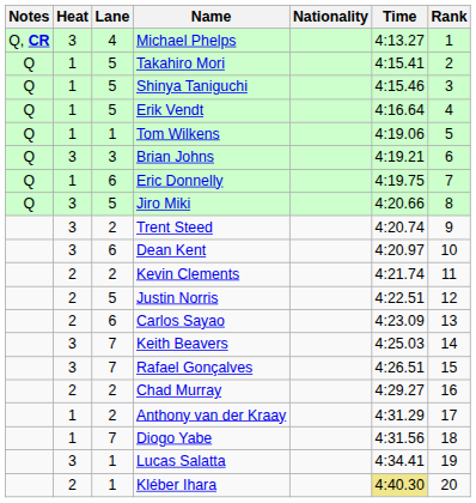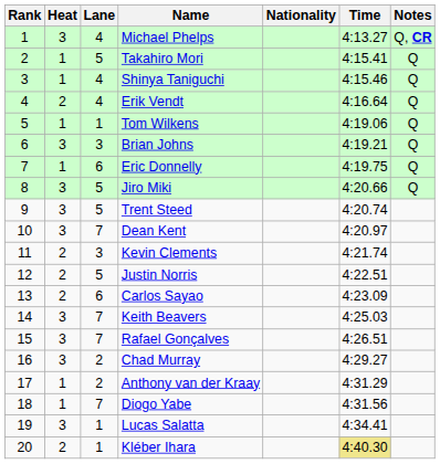columns swapped: Rank <-> Notes
Shinya Taniguchi | Lane: 5 -> 4
Erik Vendt | Heat: 1 -> 2
Erik Vendt | Lane: 5 -> 4
Trent Steed | Lane: 2 -> 5
Dean Kent | Lane: 6 -> 7
Kevin Clements | Lane: 2 -> 3
Chad Murray | Heat: 2 -> 3
